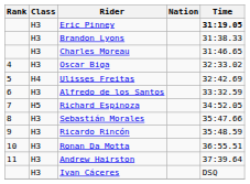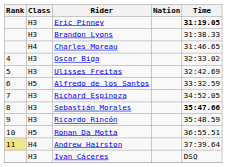Charles Moreau | Class: H3 -> H4
Ulisses Freitas | Class: H4 -> H3
Alfredo de los Santos | Class: H3 -> H5
Richard Espinoza | Class: H5 -> H3
Sebastián Morales | Time: normal -> bold
Ronan Da Motta | Class: H3 -> H5
Andrew Hairston | Rank: no background -> khaki background
Andrew Hairston | Class: H3 -> H4
